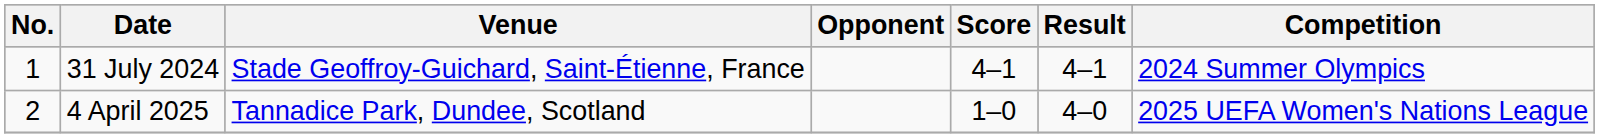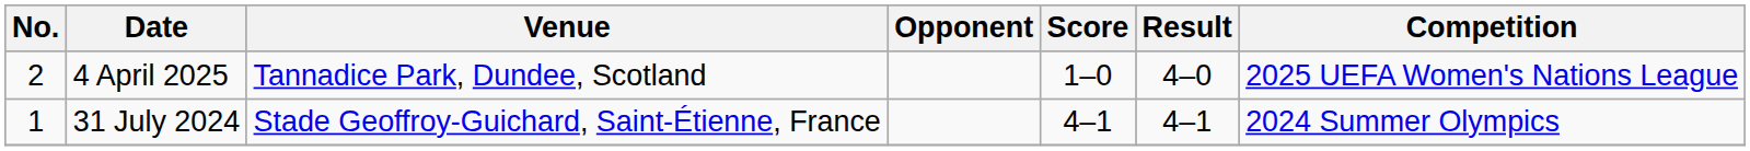rows swapped: 31 July 2024 <-> 4 April 2025
